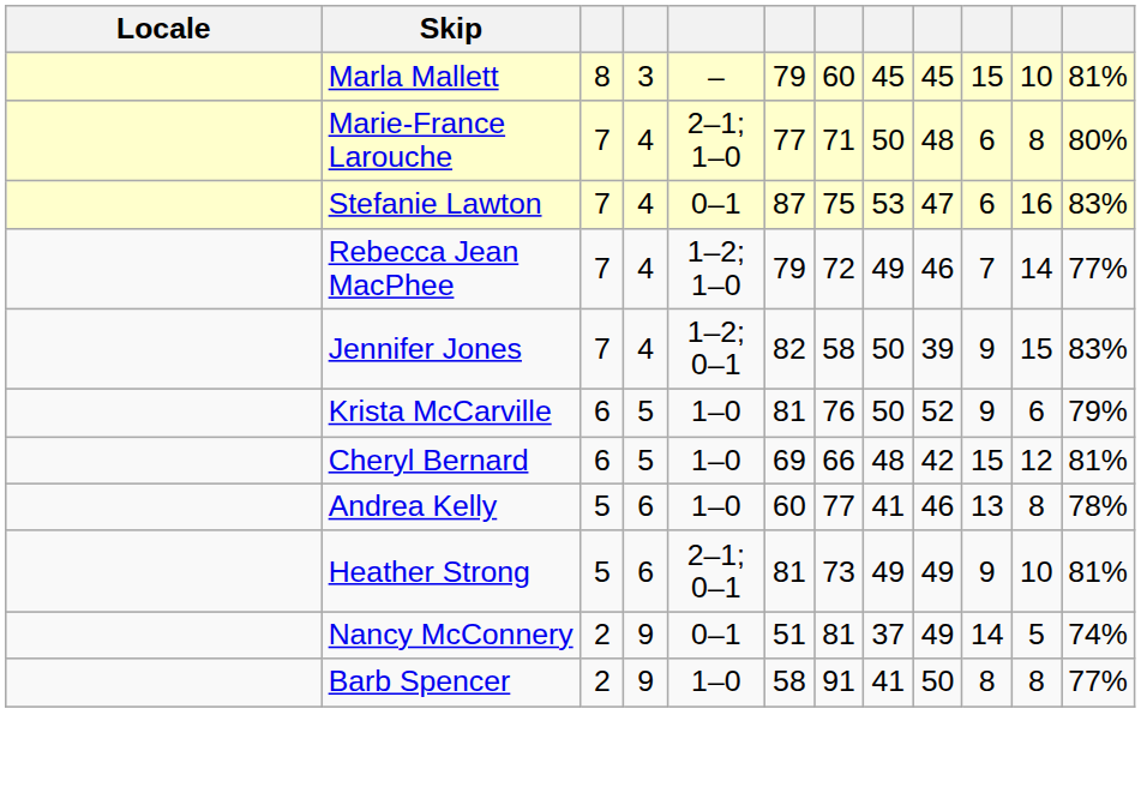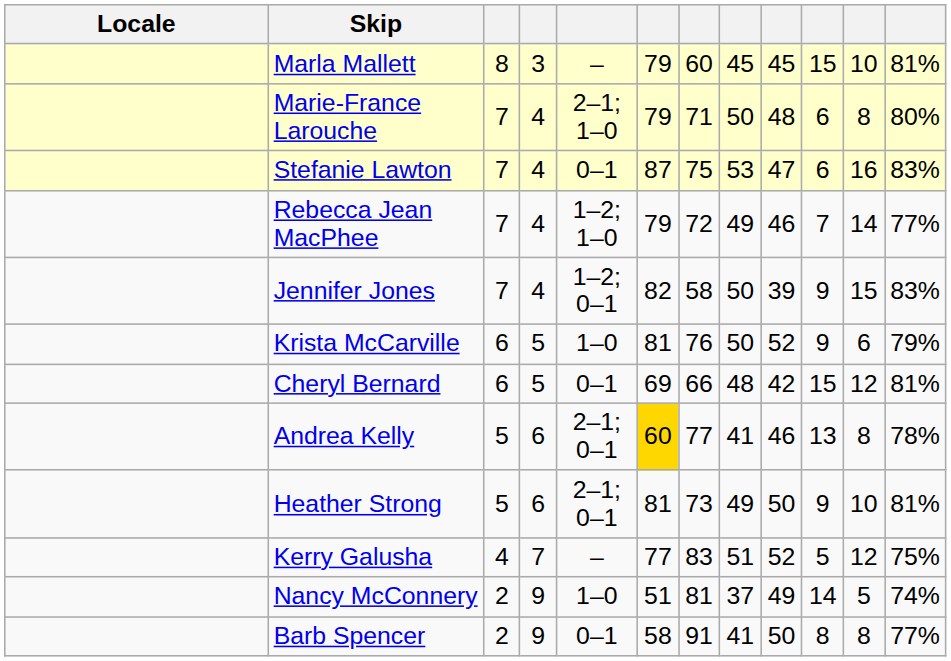Marie-France Larouche | column 6: 77 -> 79
Cheryl Bernard | column 5: 1–0 -> 0–1
Andrea Kelly | column 5: 1–0 -> 2–1; 0–1
Andrea Kelly | column 6: no background -> gold background
Heather Strong | column 9: 49 -> 50
+ row: Kerry Galusha | 4 | 7 | – | 77 | 83 | 51 | 52 | 5 | 12 | 75%
Nancy McConnery | column 5: 0–1 -> 1–0
Barb Spencer | column 5: 1–0 -> 0–1
